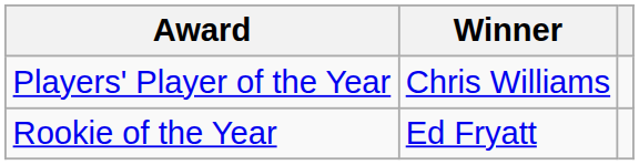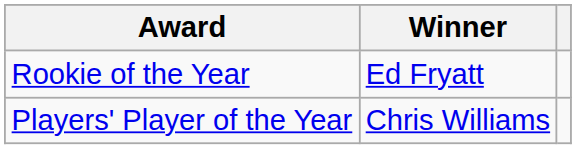rows swapped: Players' Player of the Year <-> Rookie of the Year
